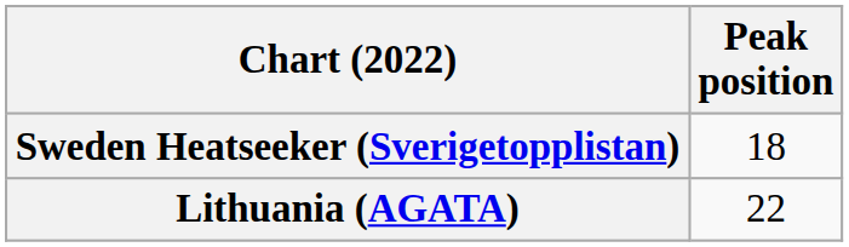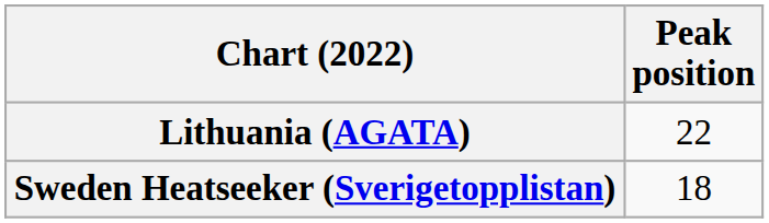rows swapped: Lithuania (AGATA) <-> Sweden Heatseeker (Sverigetopplistan)
